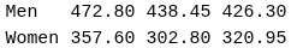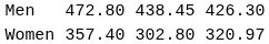Women | column 3: 357.60 -> 357.40
Women | column 7: 320.95 -> 320.97
